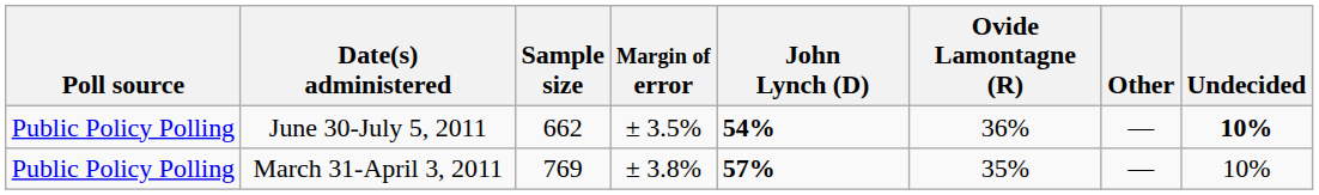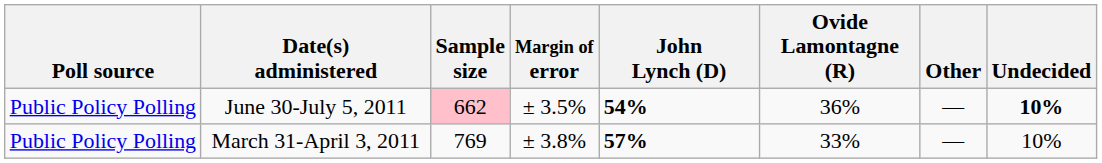June 30-July 5, 2011 | Sample size: no background -> pink background
March 31-April 3, 2011 | Ovide Lamontagne (R): 35% -> 33%
